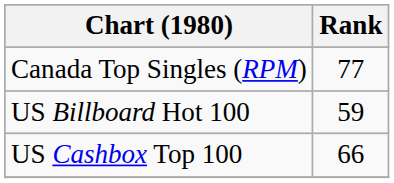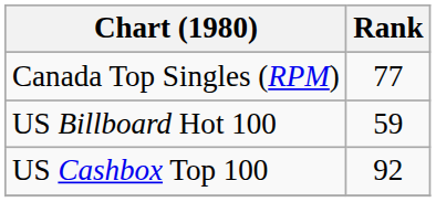US Cashbox Top 100 | Rank: 66 -> 92
